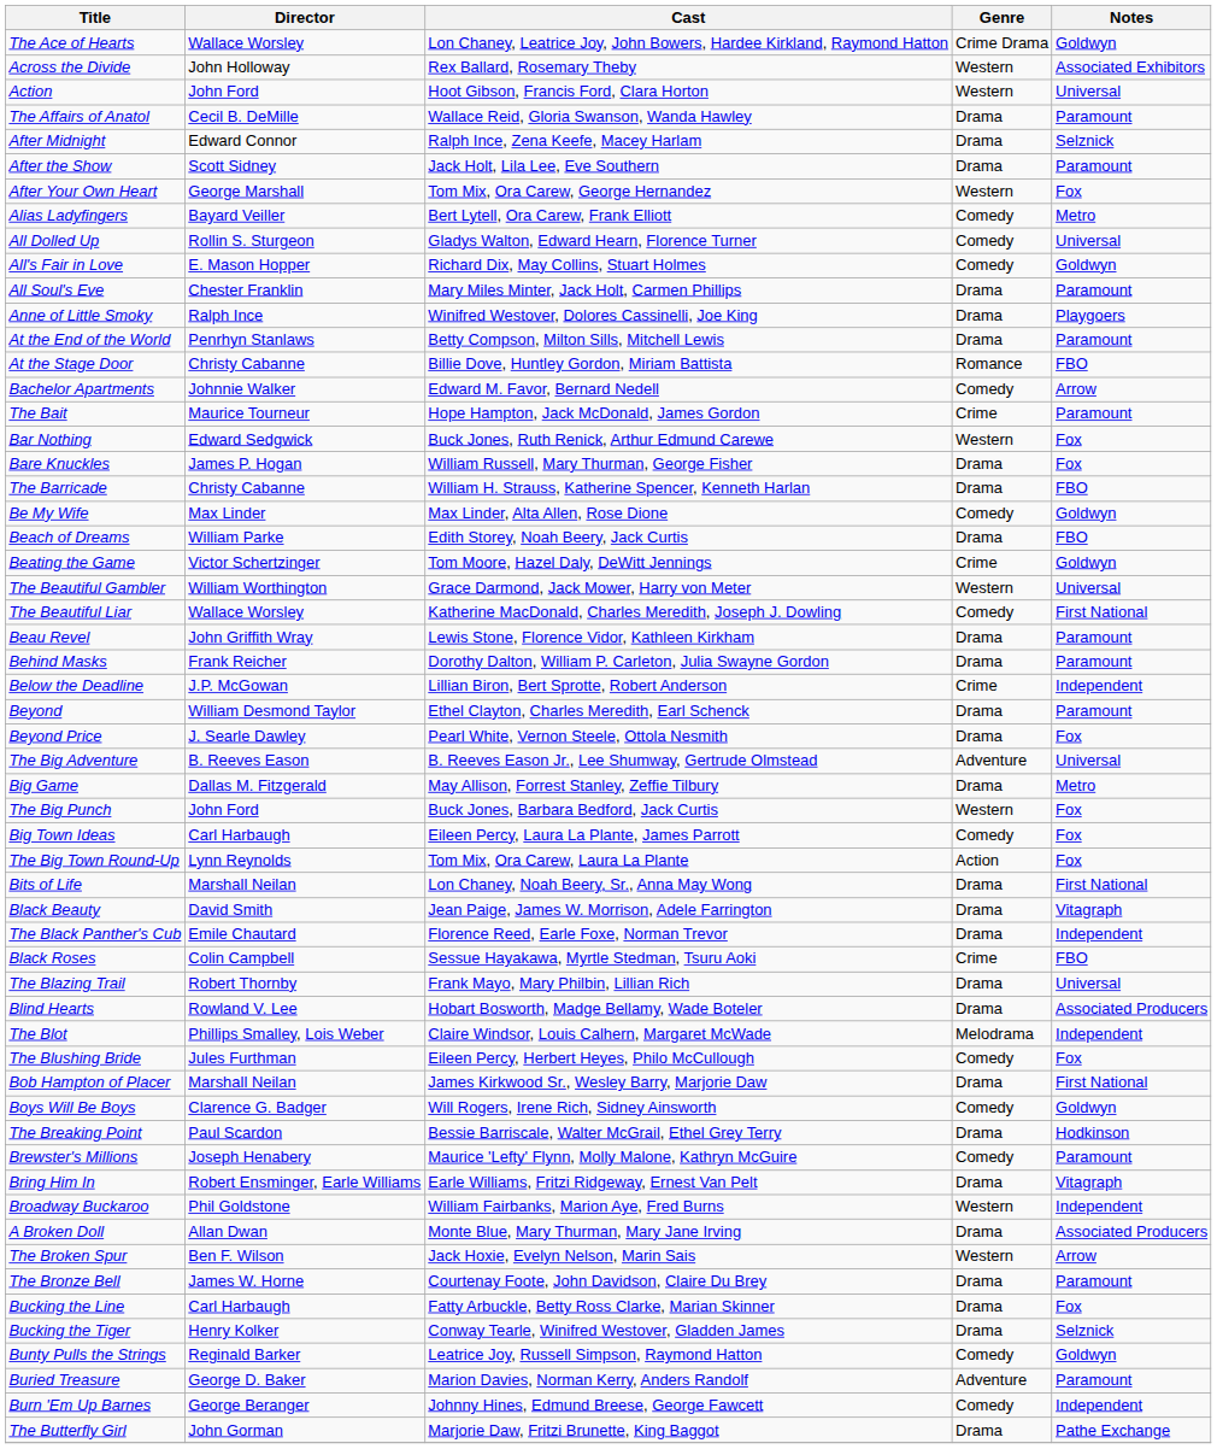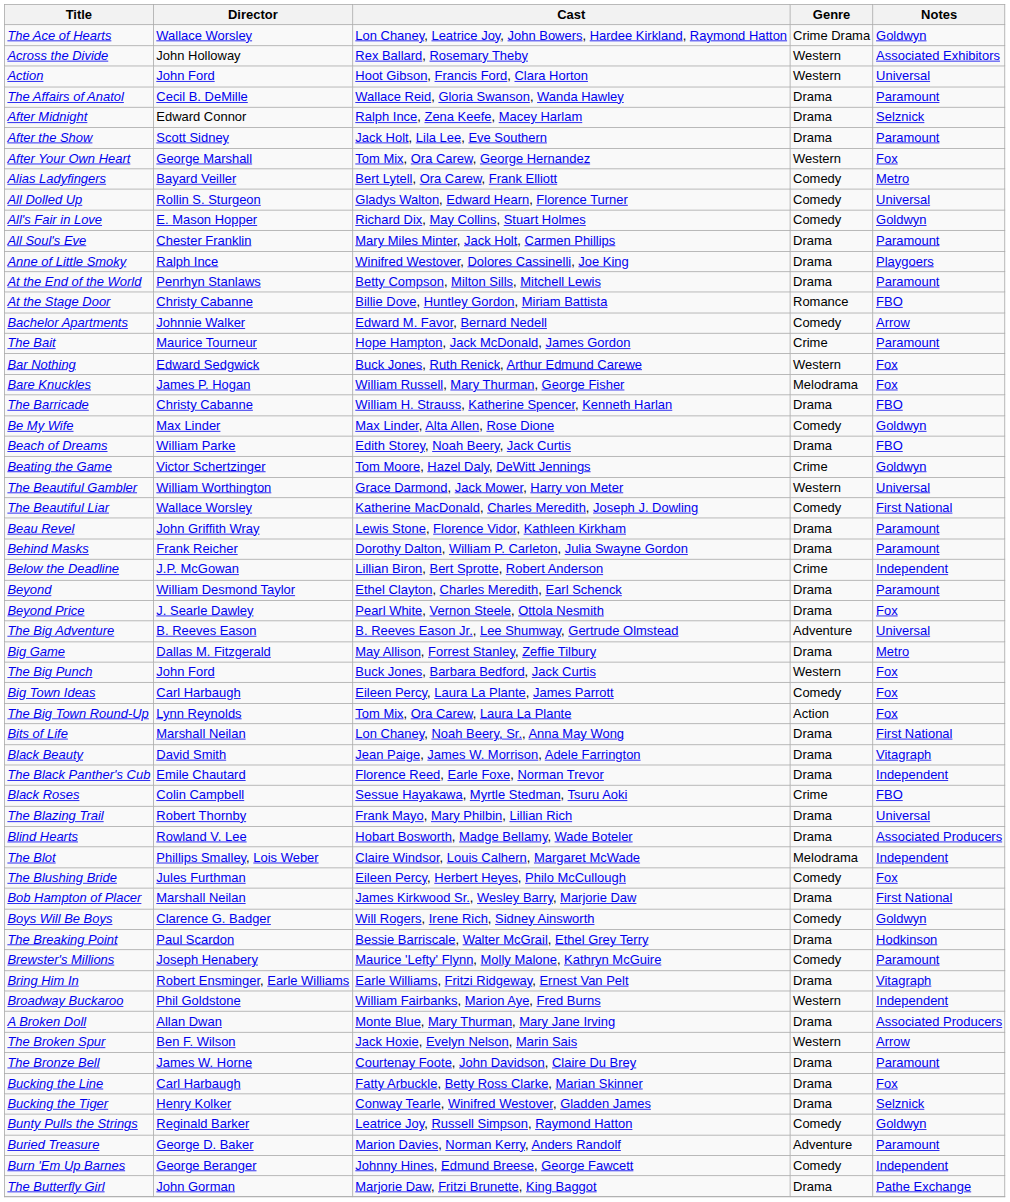Bare Knuckles | Genre: Drama -> Melodrama
